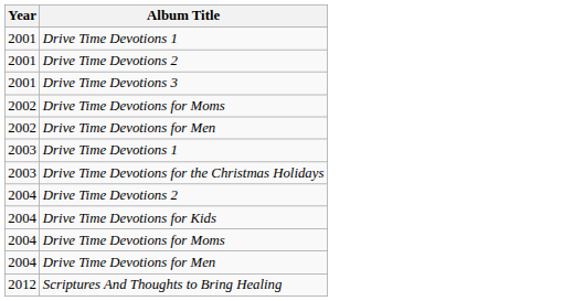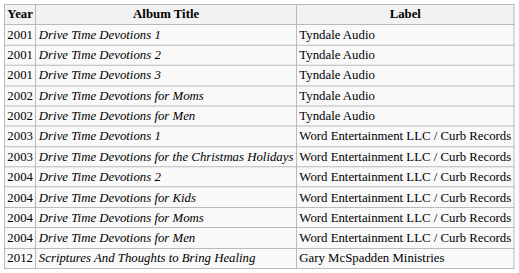+ column: Label | Tyndale Audio | Tyndale Audio | Tyndale Audio | Tyndale Audio | Tyndale Audio | Word Entertainment LLC / Curb Records | Word Entertainment LLC / Curb Records | Word Entertainment LLC / Curb Records | Word Entertainment LLC / Curb Records | Word Entertainment LLC / Curb Records | Word Entertainment LLC / Curb Records | Gary McSpadden Ministries
